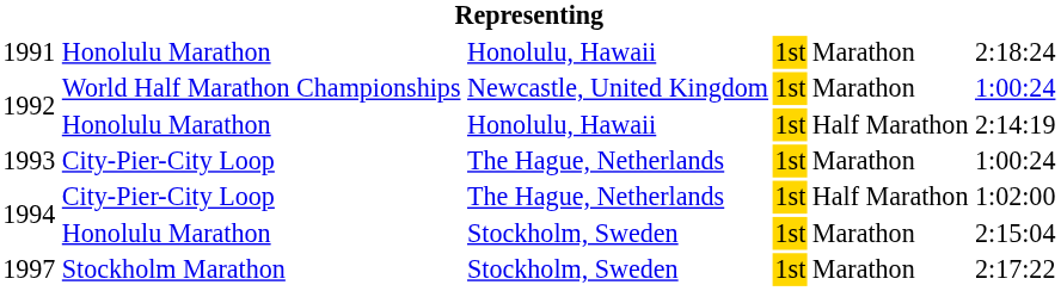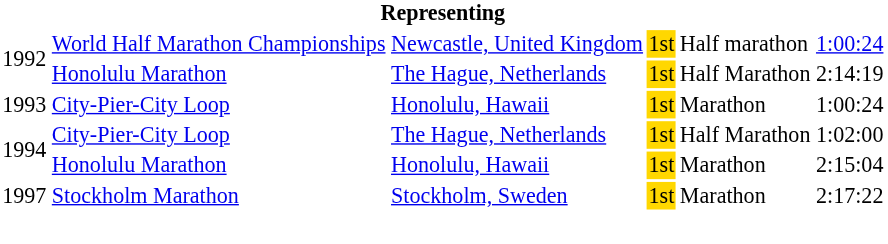- row: 1991 | Honolulu Marathon | Honolulu, Hawaii | 1st | Marathon | 2:18:24
1992 / World Half Marathon Championships | column 5: Marathon -> Half marathon
1992 / Honolulu Marathon | column 3: Honolulu, Hawaii -> The Hague, Netherlands
1993 | column 3: The Hague, Netherlands -> Honolulu, Hawaii
1994 / Honolulu Marathon | column 3: Stockholm, Sweden -> Honolulu, Hawaii
